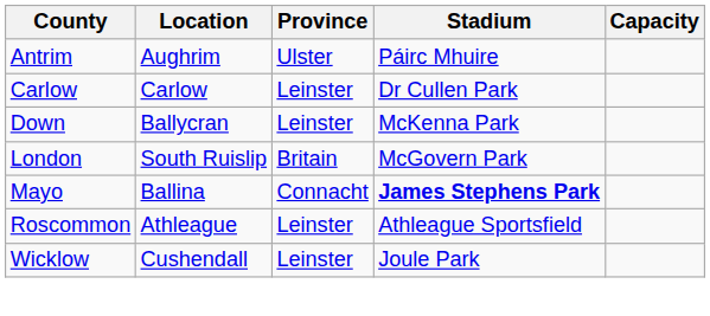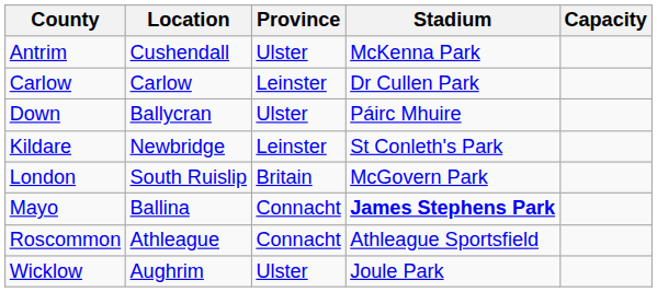Antrim | Location: Aughrim -> Cushendall
Antrim | Stadium: Páirc Mhuire -> McKenna Park
Down | Province: Leinster -> Ulster
Down | Stadium: McKenna Park -> Páirc Mhuire
+ row: Kildare | Newbridge | Leinster | St Conleth's Park
Roscommon | Province: Leinster -> Connacht
Wicklow | Location: Cushendall -> Aughrim
Wicklow | Province: Leinster -> Ulster
